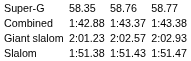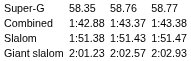rows swapped: Giant slalom <-> Slalom
